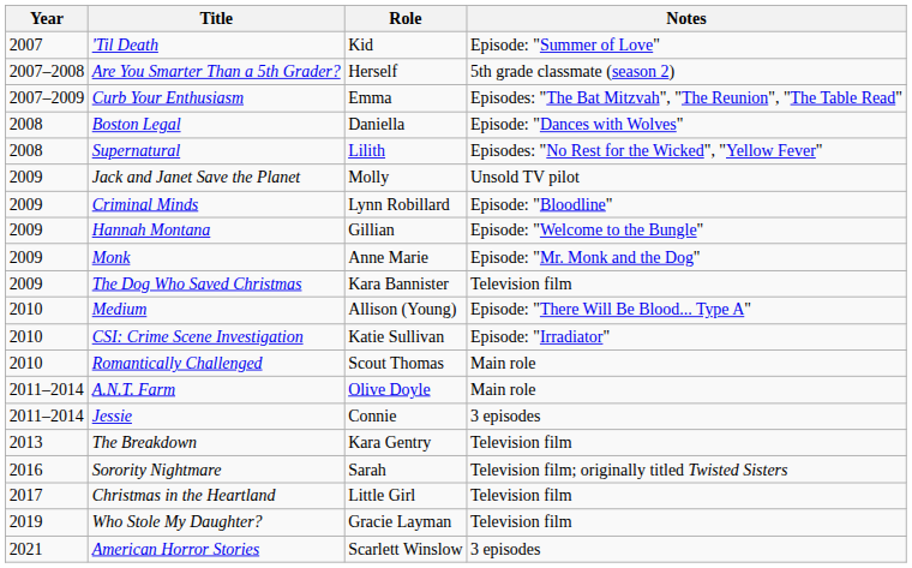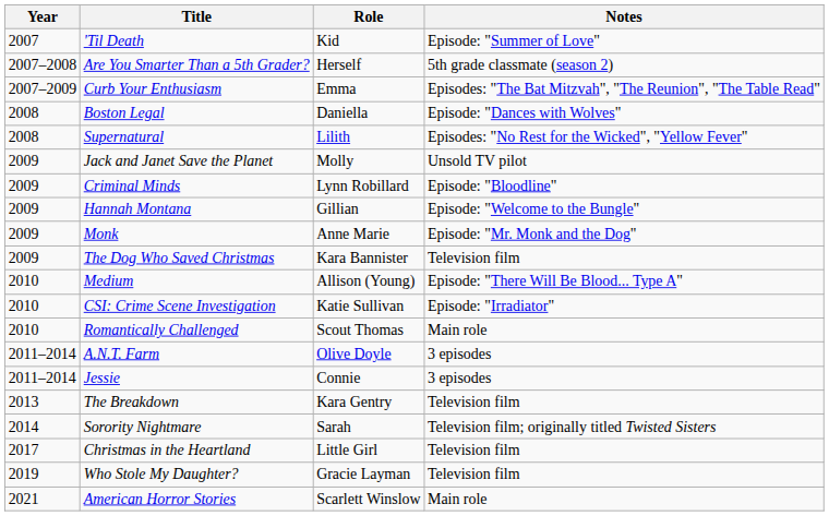A.N.T. Farm | Notes: Main role -> 3 episodes
Sorority Nightmare | Year: 2016 -> 2014
American Horror Stories | Notes: 3 episodes -> Main role
